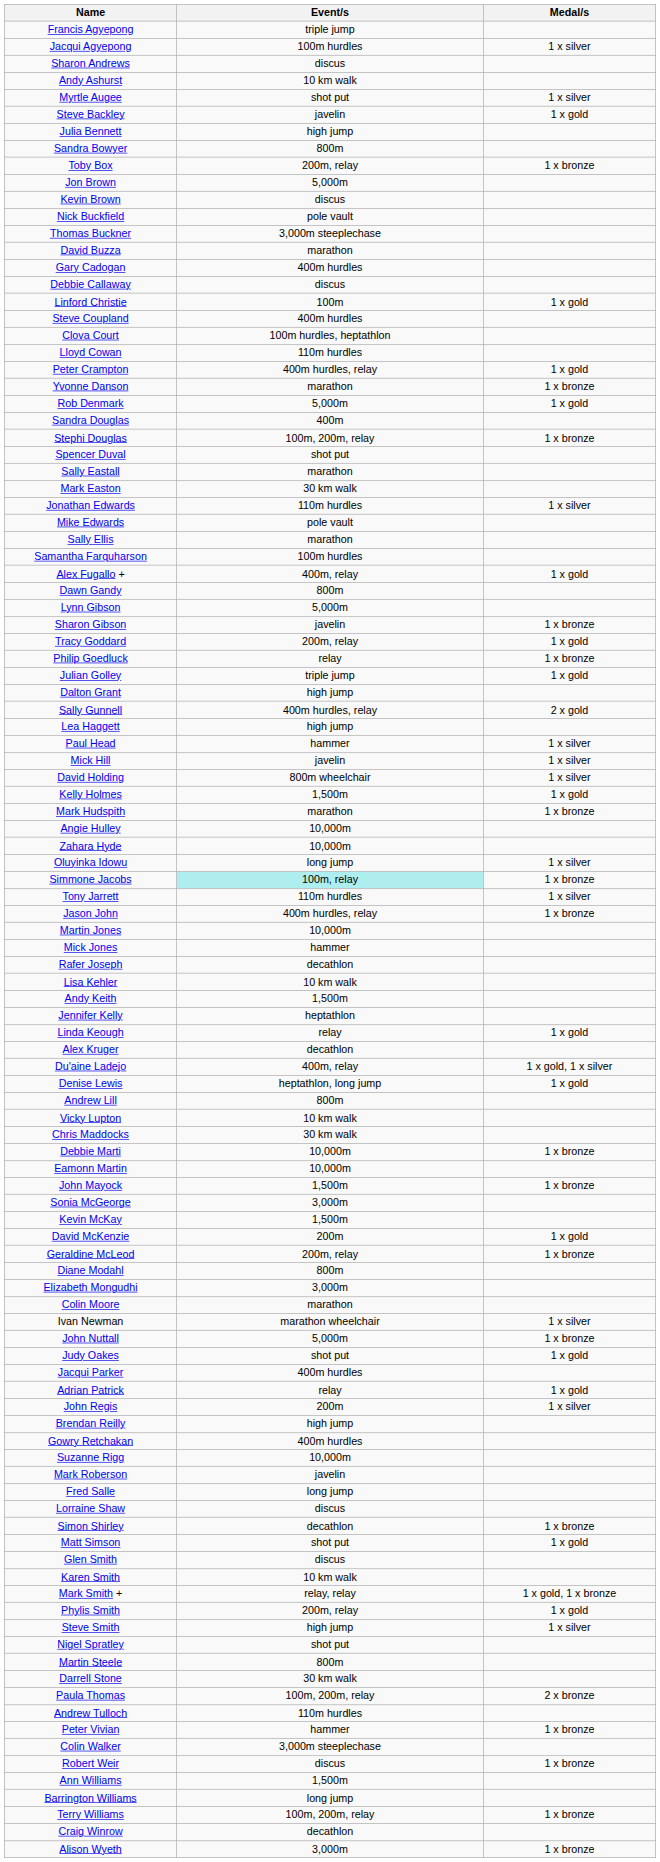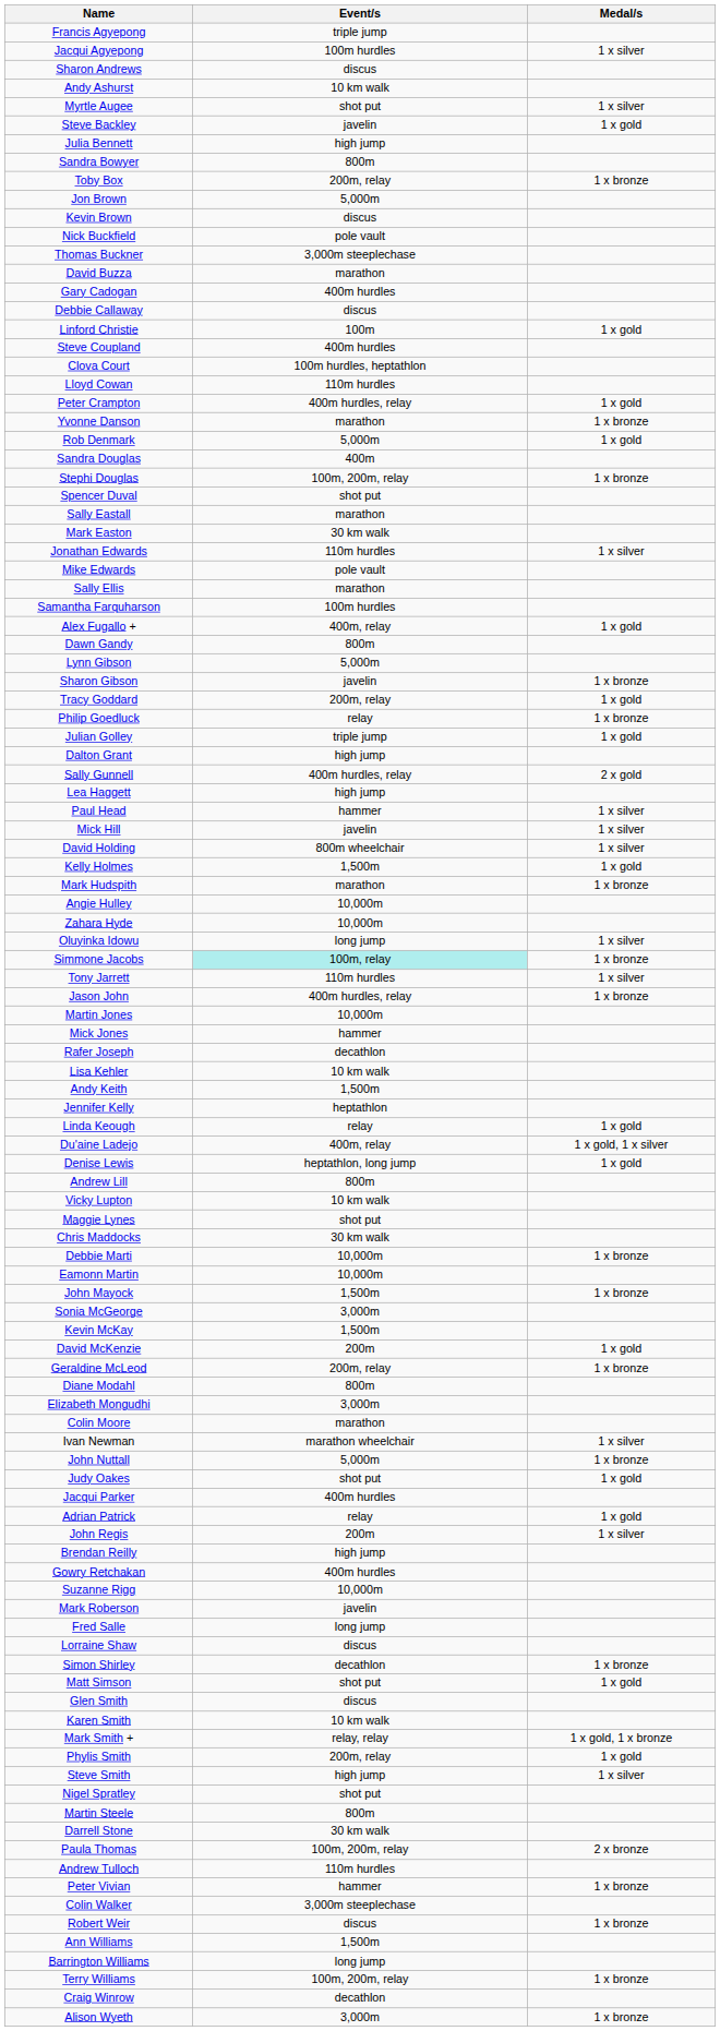- row: Alex Kruger | decathlon
+ row: Maggie Lynes | shot put
